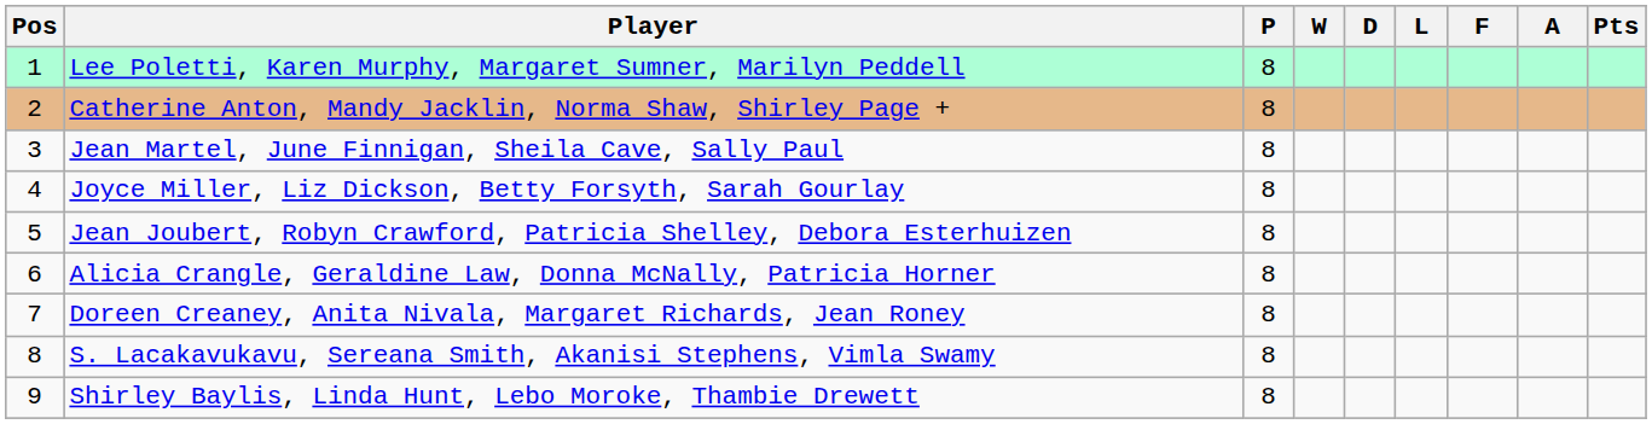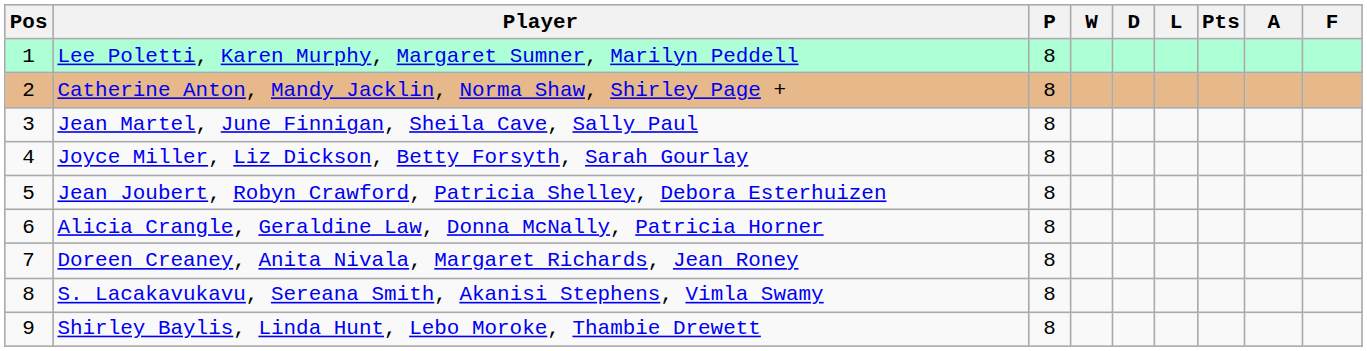columns swapped: F <-> Pts
